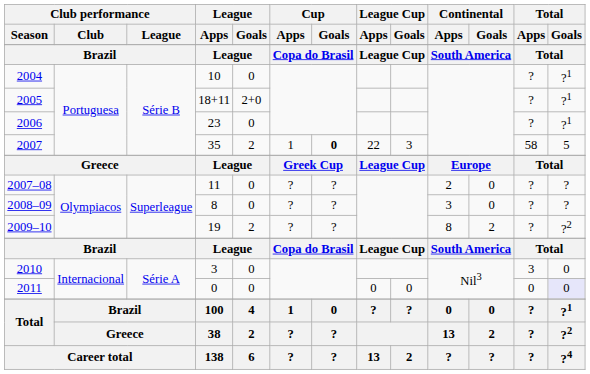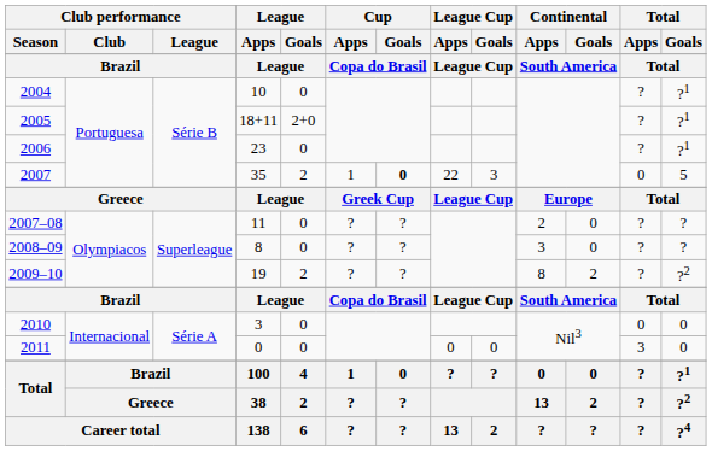2007 | Total / Apps: 58 -> 0
2010 | Total / Apps: 3 -> 0
2011 | Total / Apps: 0 -> 3
2011 | Total / Goals: lavender background -> no background
